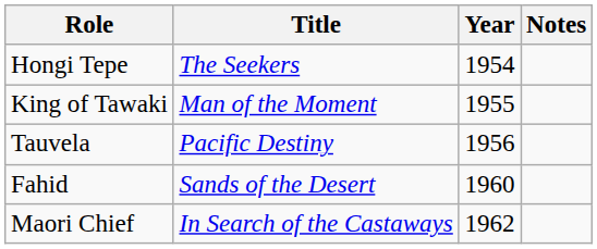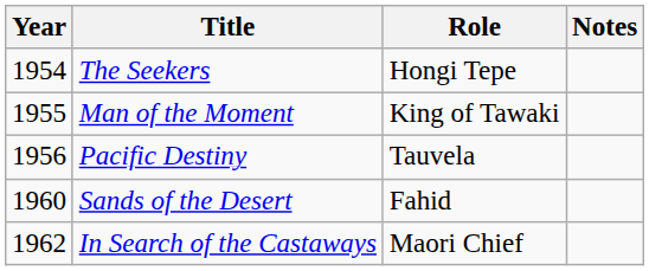columns swapped: Year <-> Role
